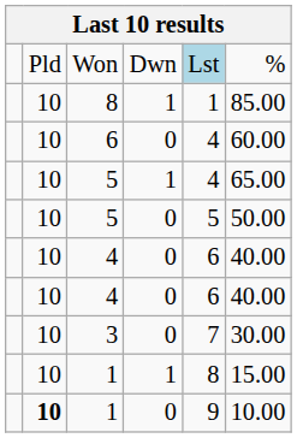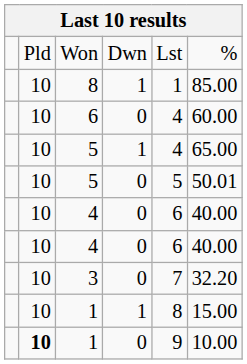Won | column 5: lightblue background -> no background
5 / 0 | column 6: 50.00 -> 50.01
3 | column 6: 30.00 -> 32.20
